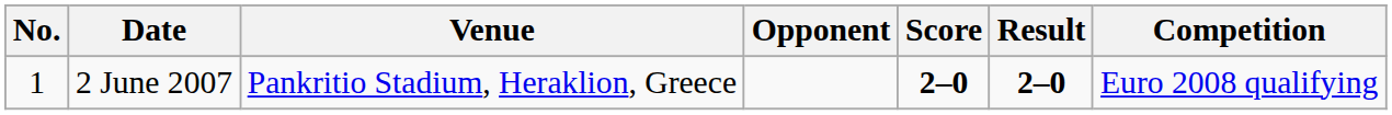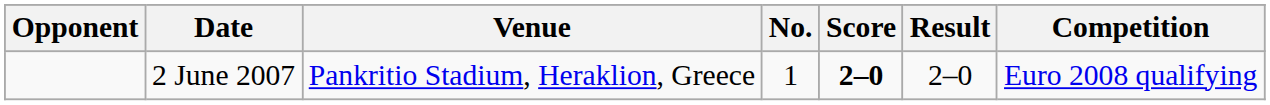columns swapped: No. <-> Opponent
2 June 2007 | Result: bold -> normal
